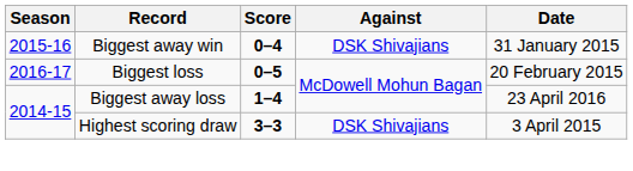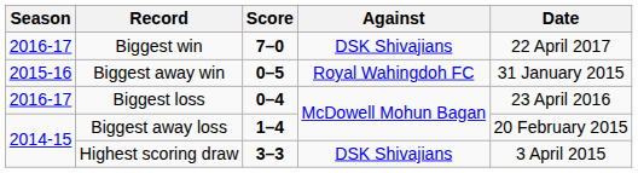+ row: 2016-17 | Biggest win | 7–0 | DSK Shivajians | 22 April 2017
Biggest away win | Score: 0–4 -> 0–5
Biggest away win | Against: DSK Shivajians -> Royal Wahingdoh FC
Biggest loss | Score: 0–5 -> 0–4
Biggest loss | Date: 20 February 2015 -> 23 April 2016
Biggest away loss | Date: 23 April 2016 -> 20 February 2015
